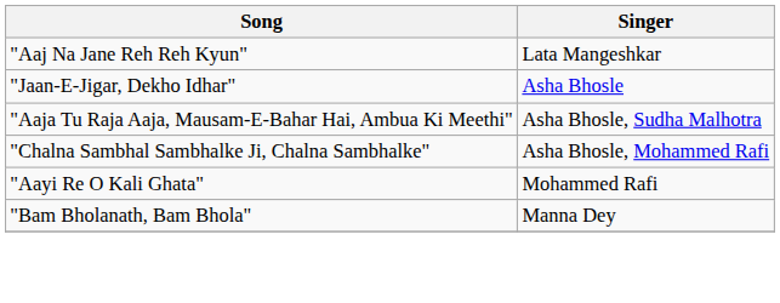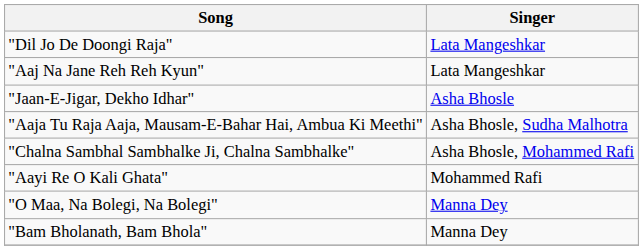+ row: "Dil Jo De Doongi Raja" | Lata Mangeshkar
+ row: "O Maa, Na Bolegi, Na Bolegi" | Manna Dey
